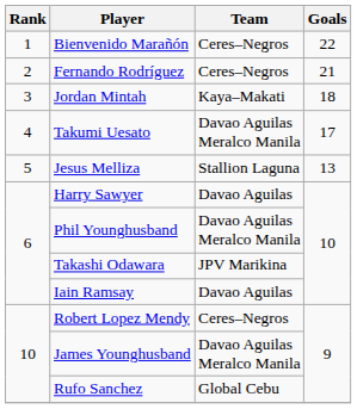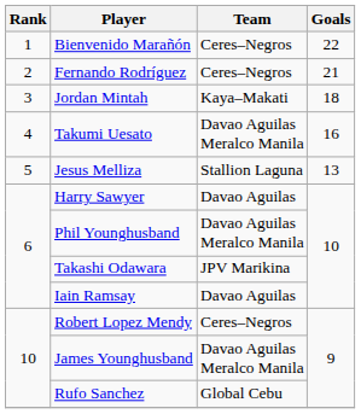Takumi Uesato | Goals: 17 -> 16
